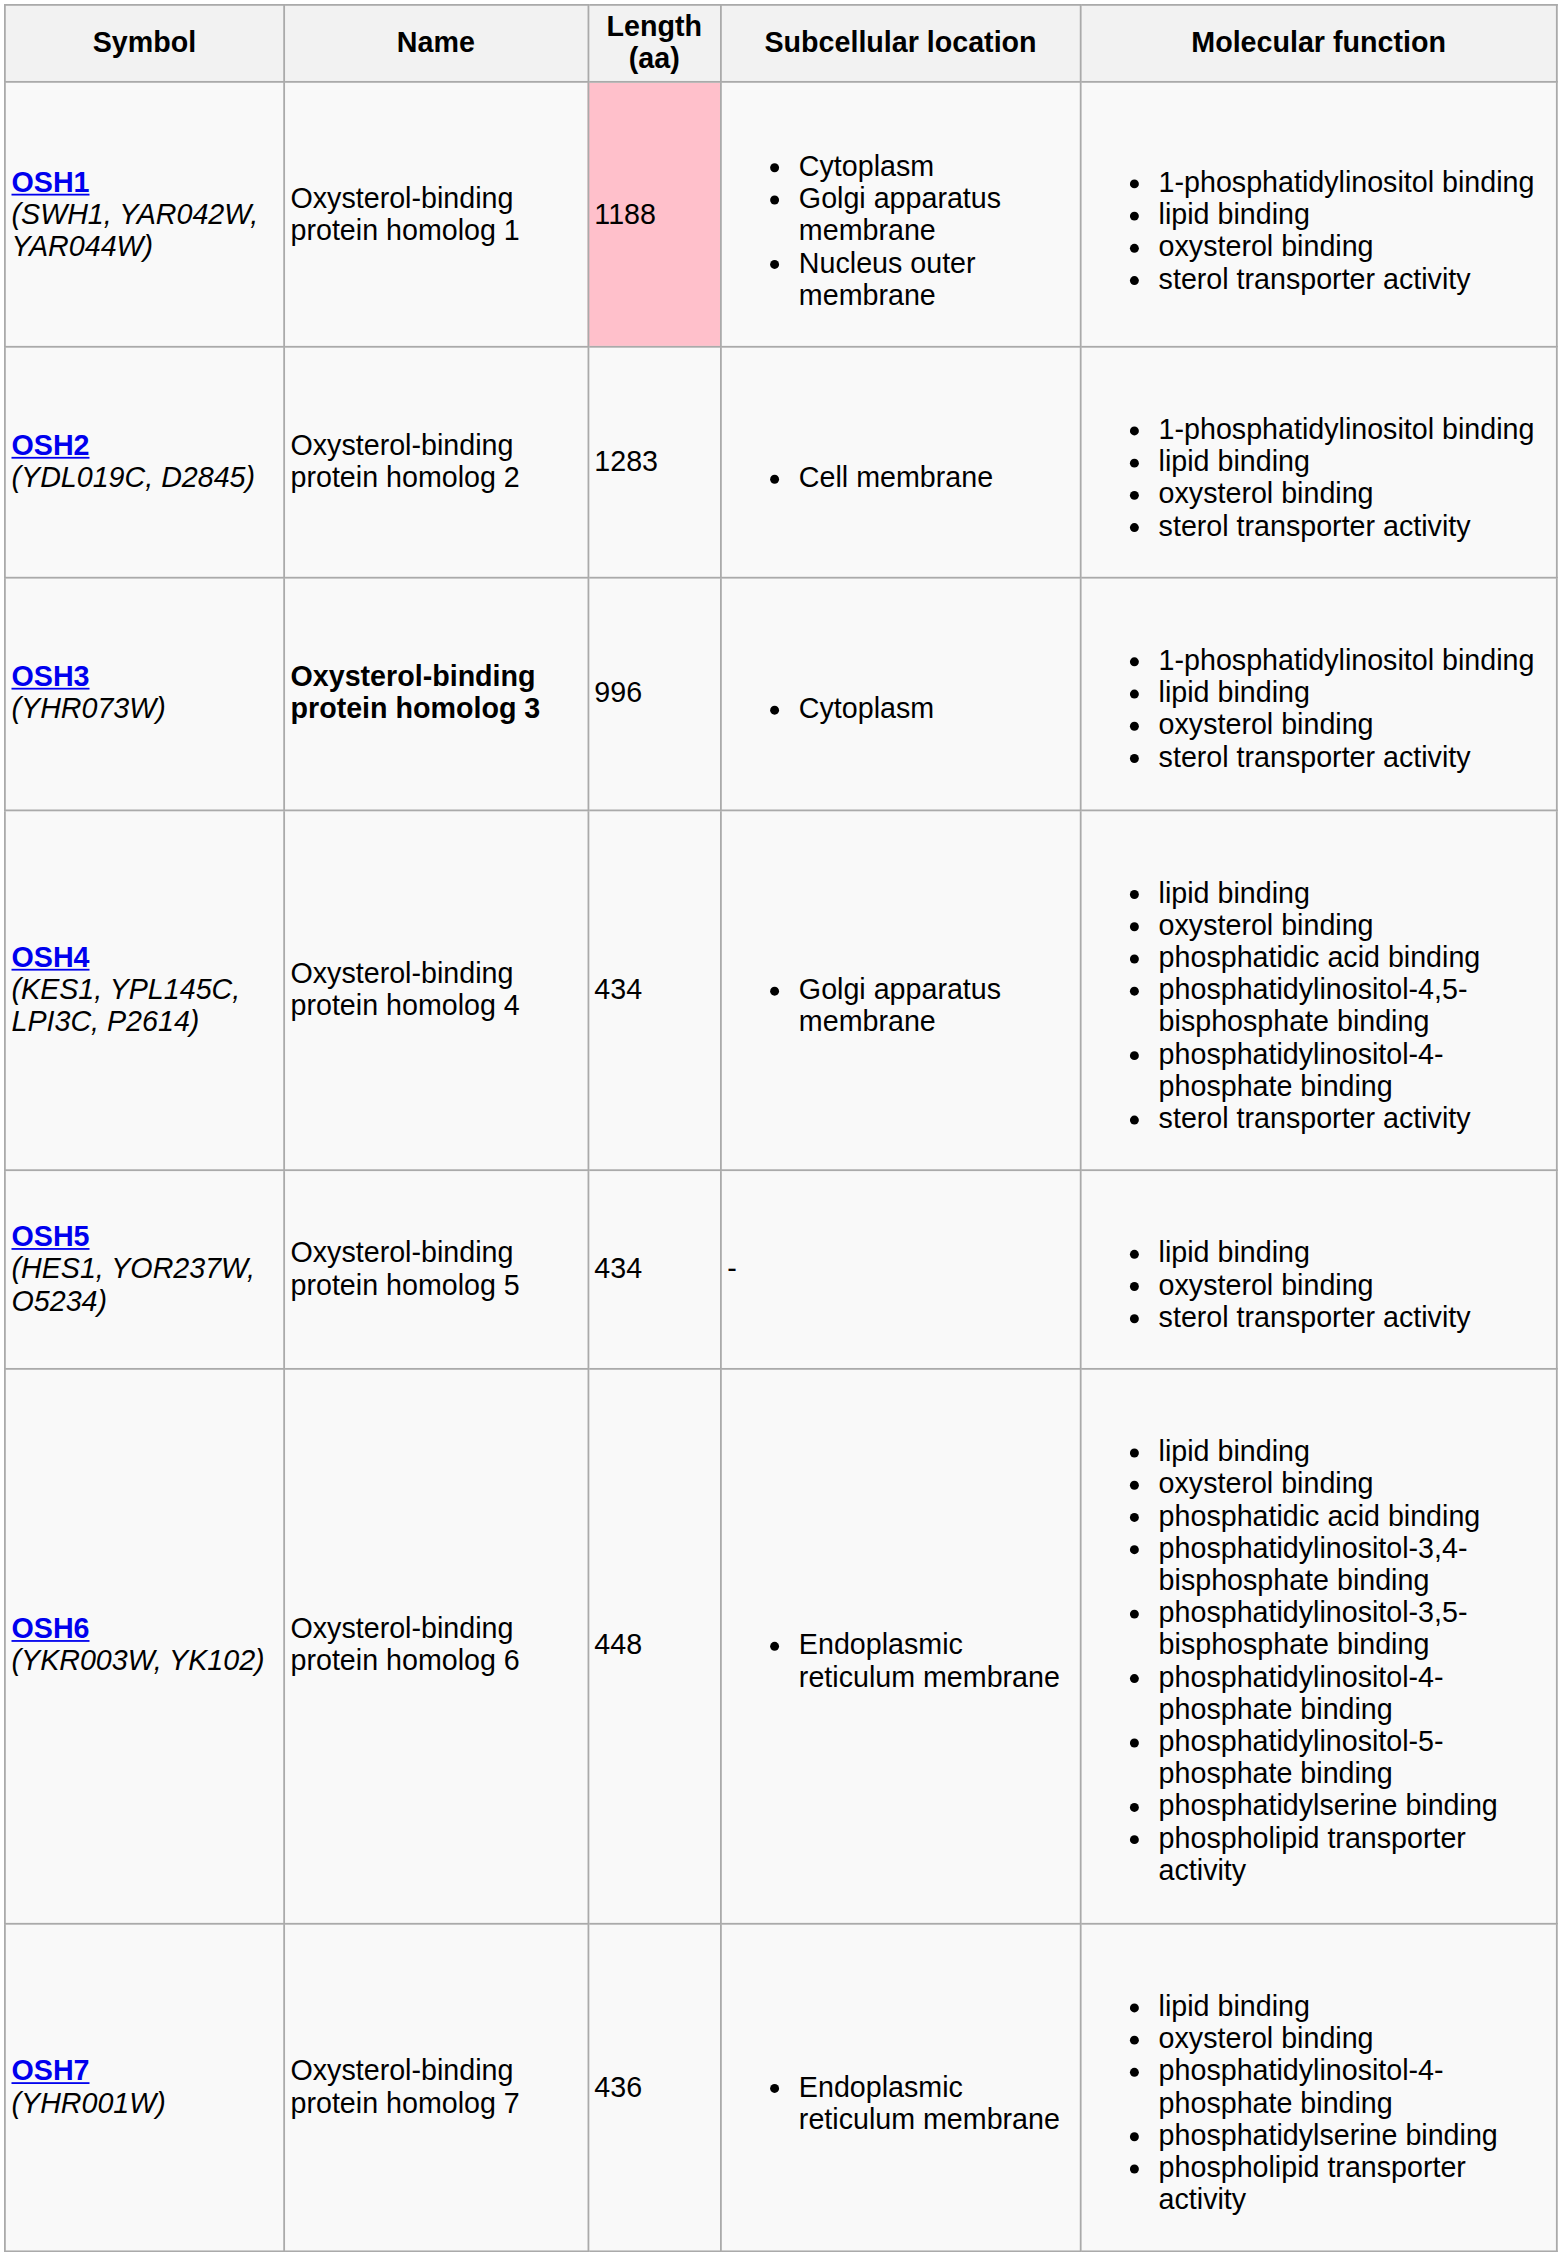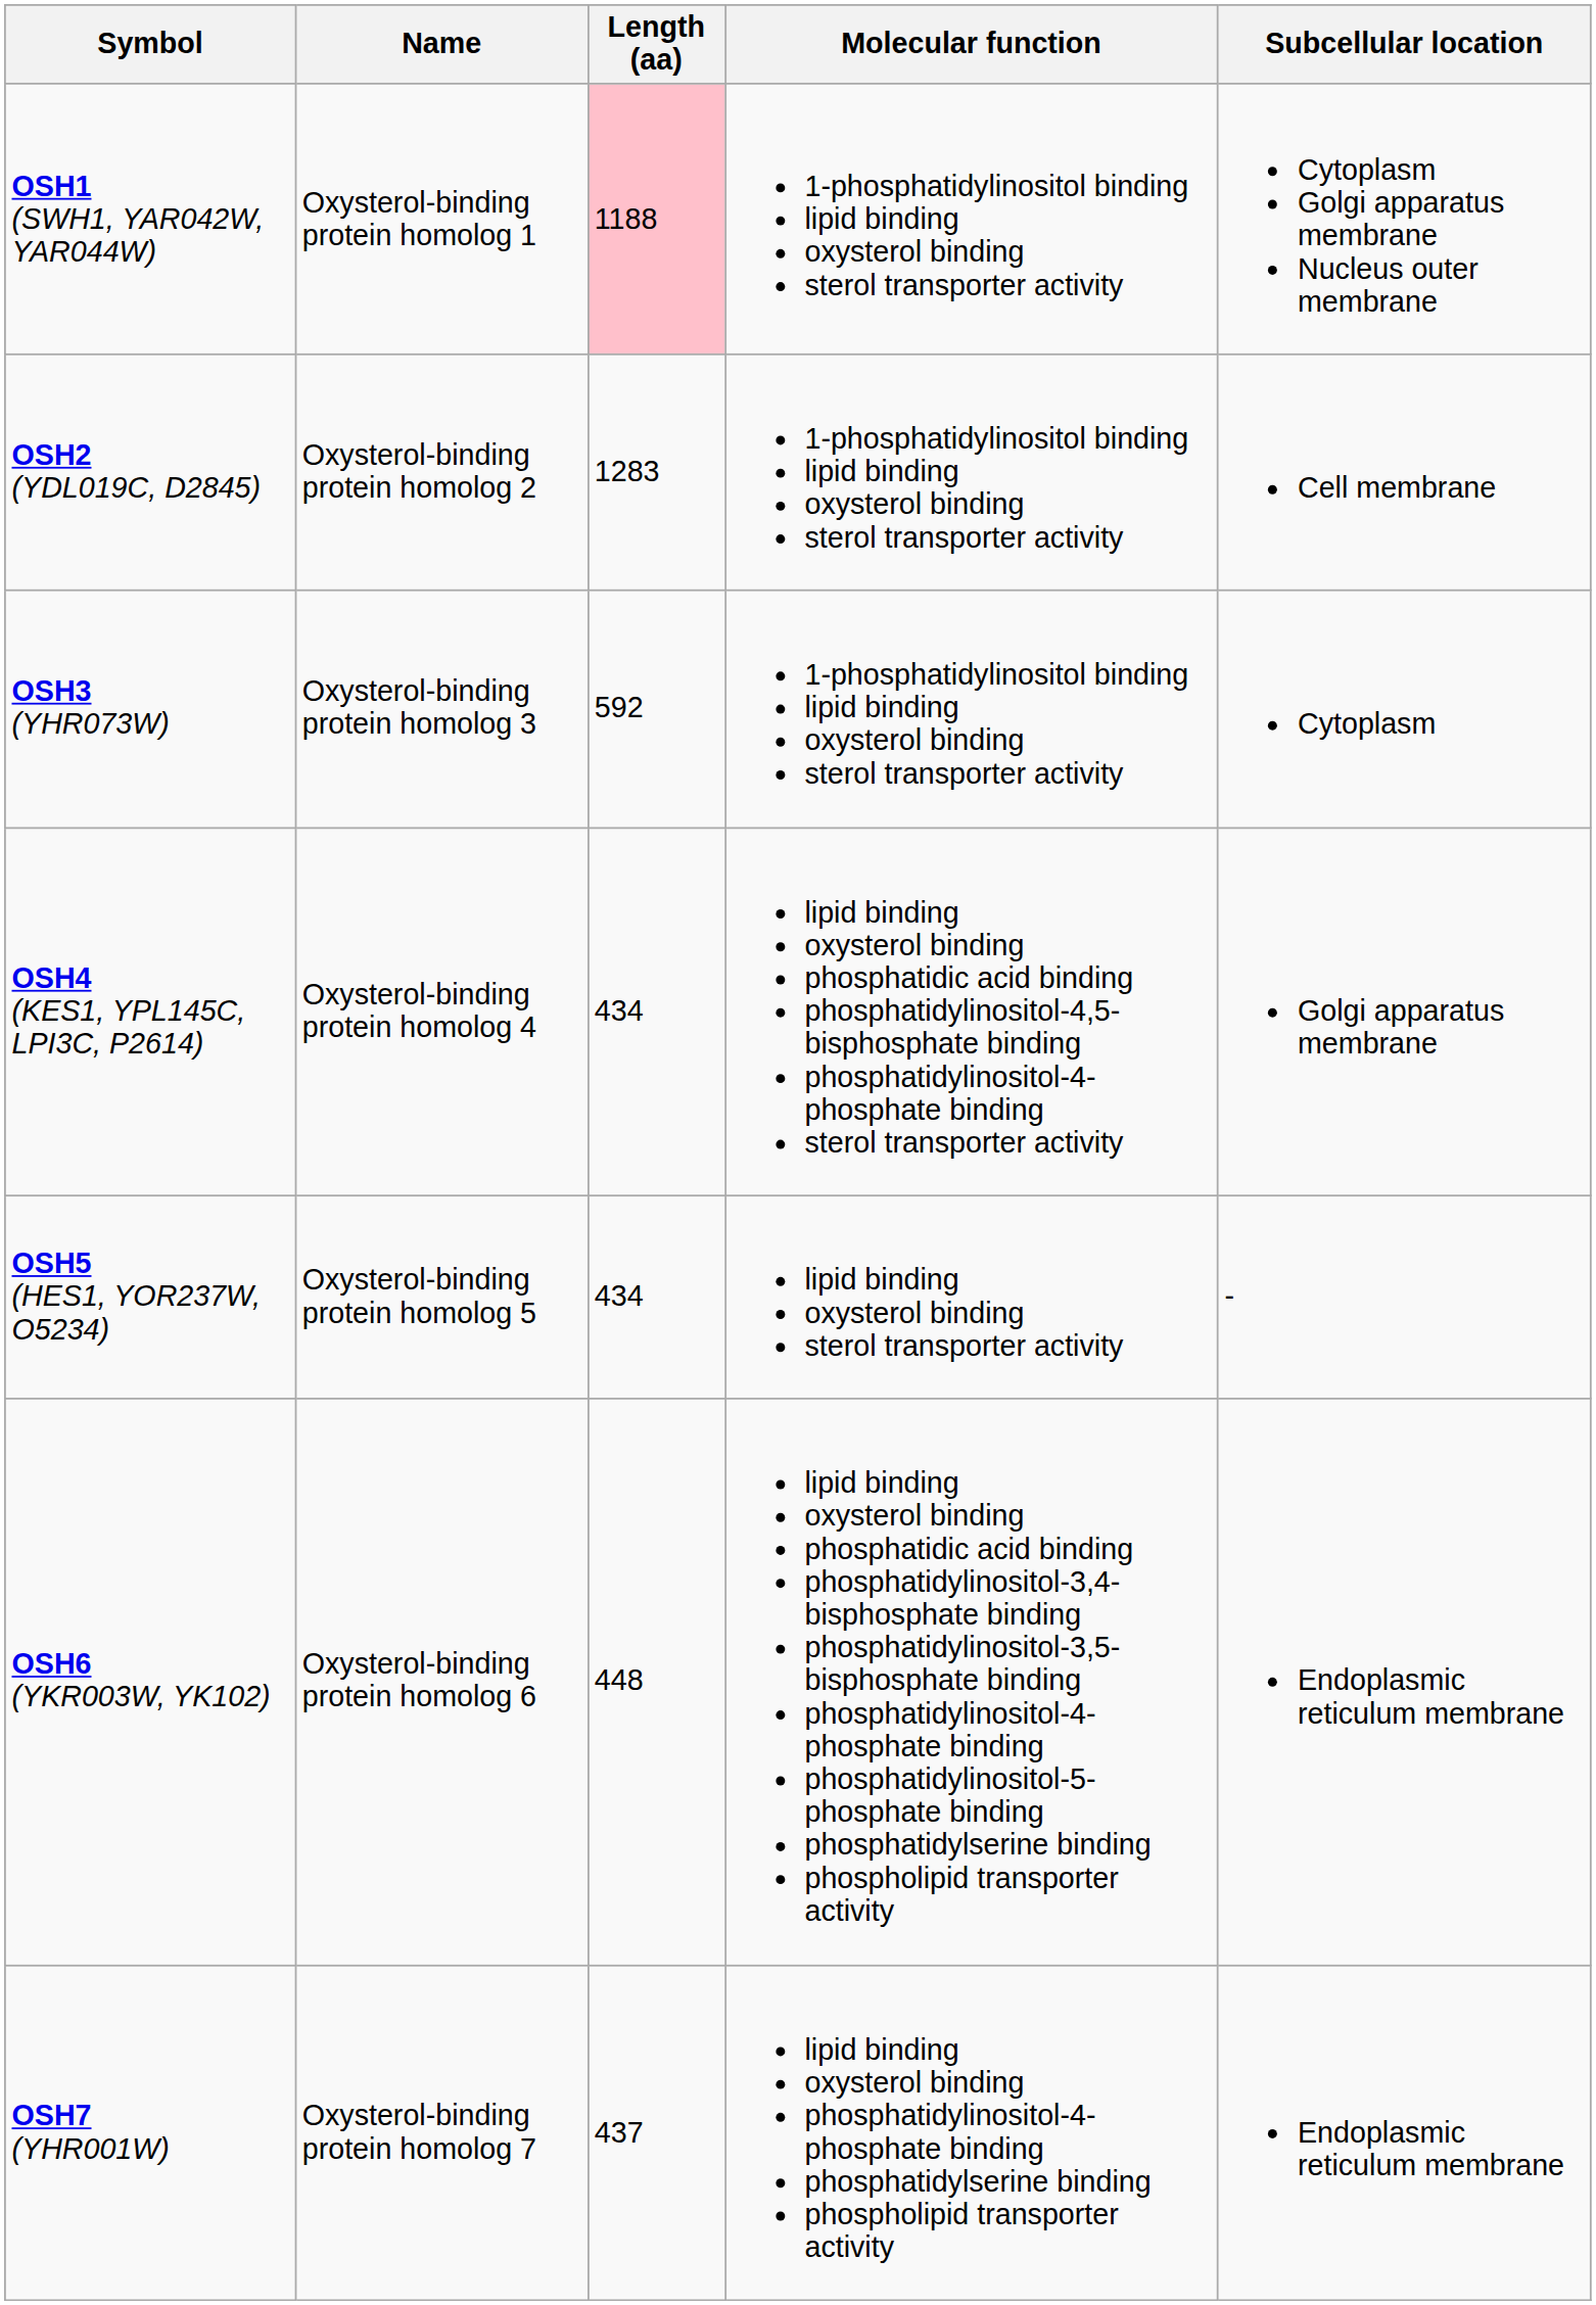columns swapped: Molecular function <-> Subcellular location
OSH3 (YHR073W) | Name: bold -> normal
OSH3 (YHR073W) | Length (aa): 996 -> 592
OSH7 (YHR001W) | Length (aa): 436 -> 437
